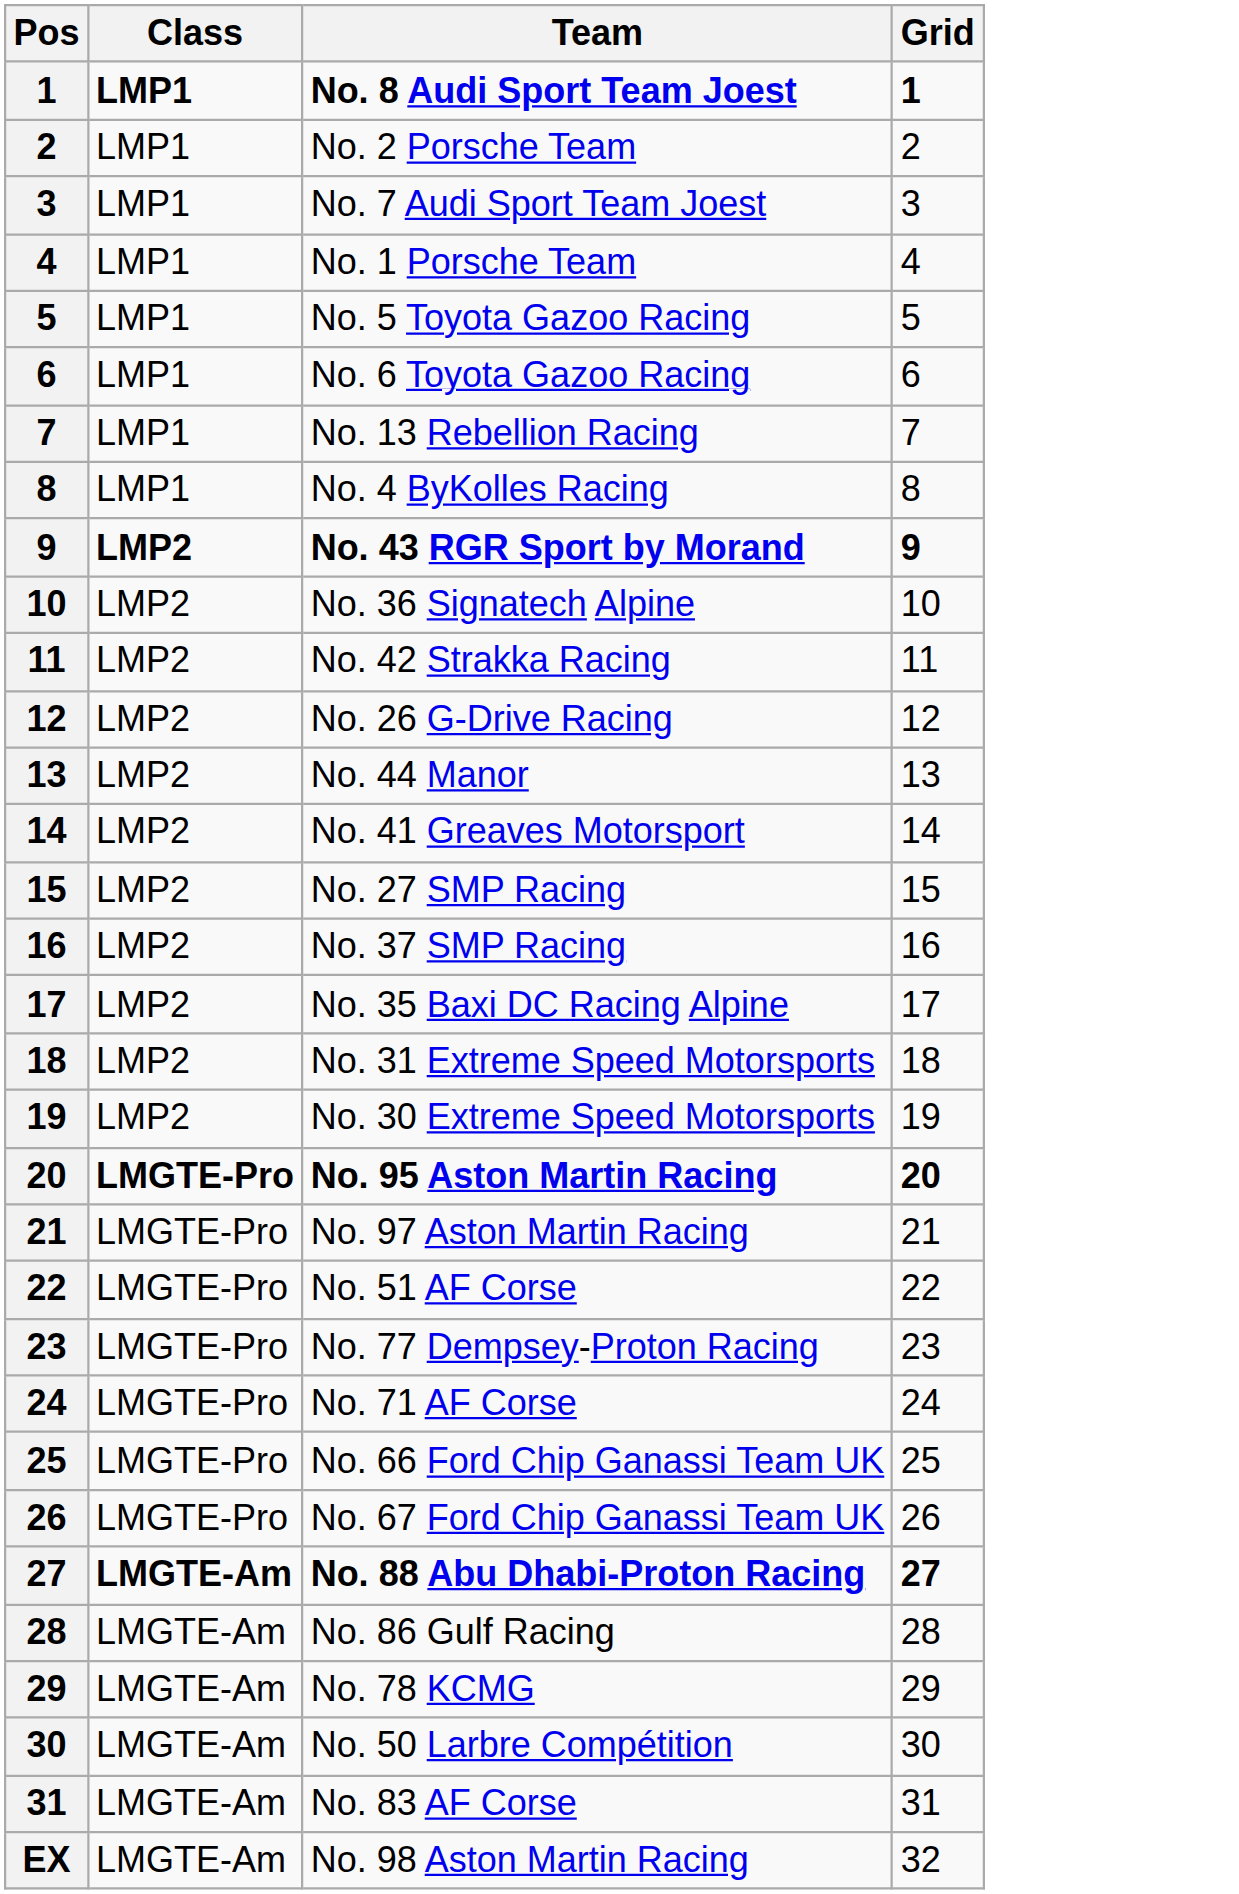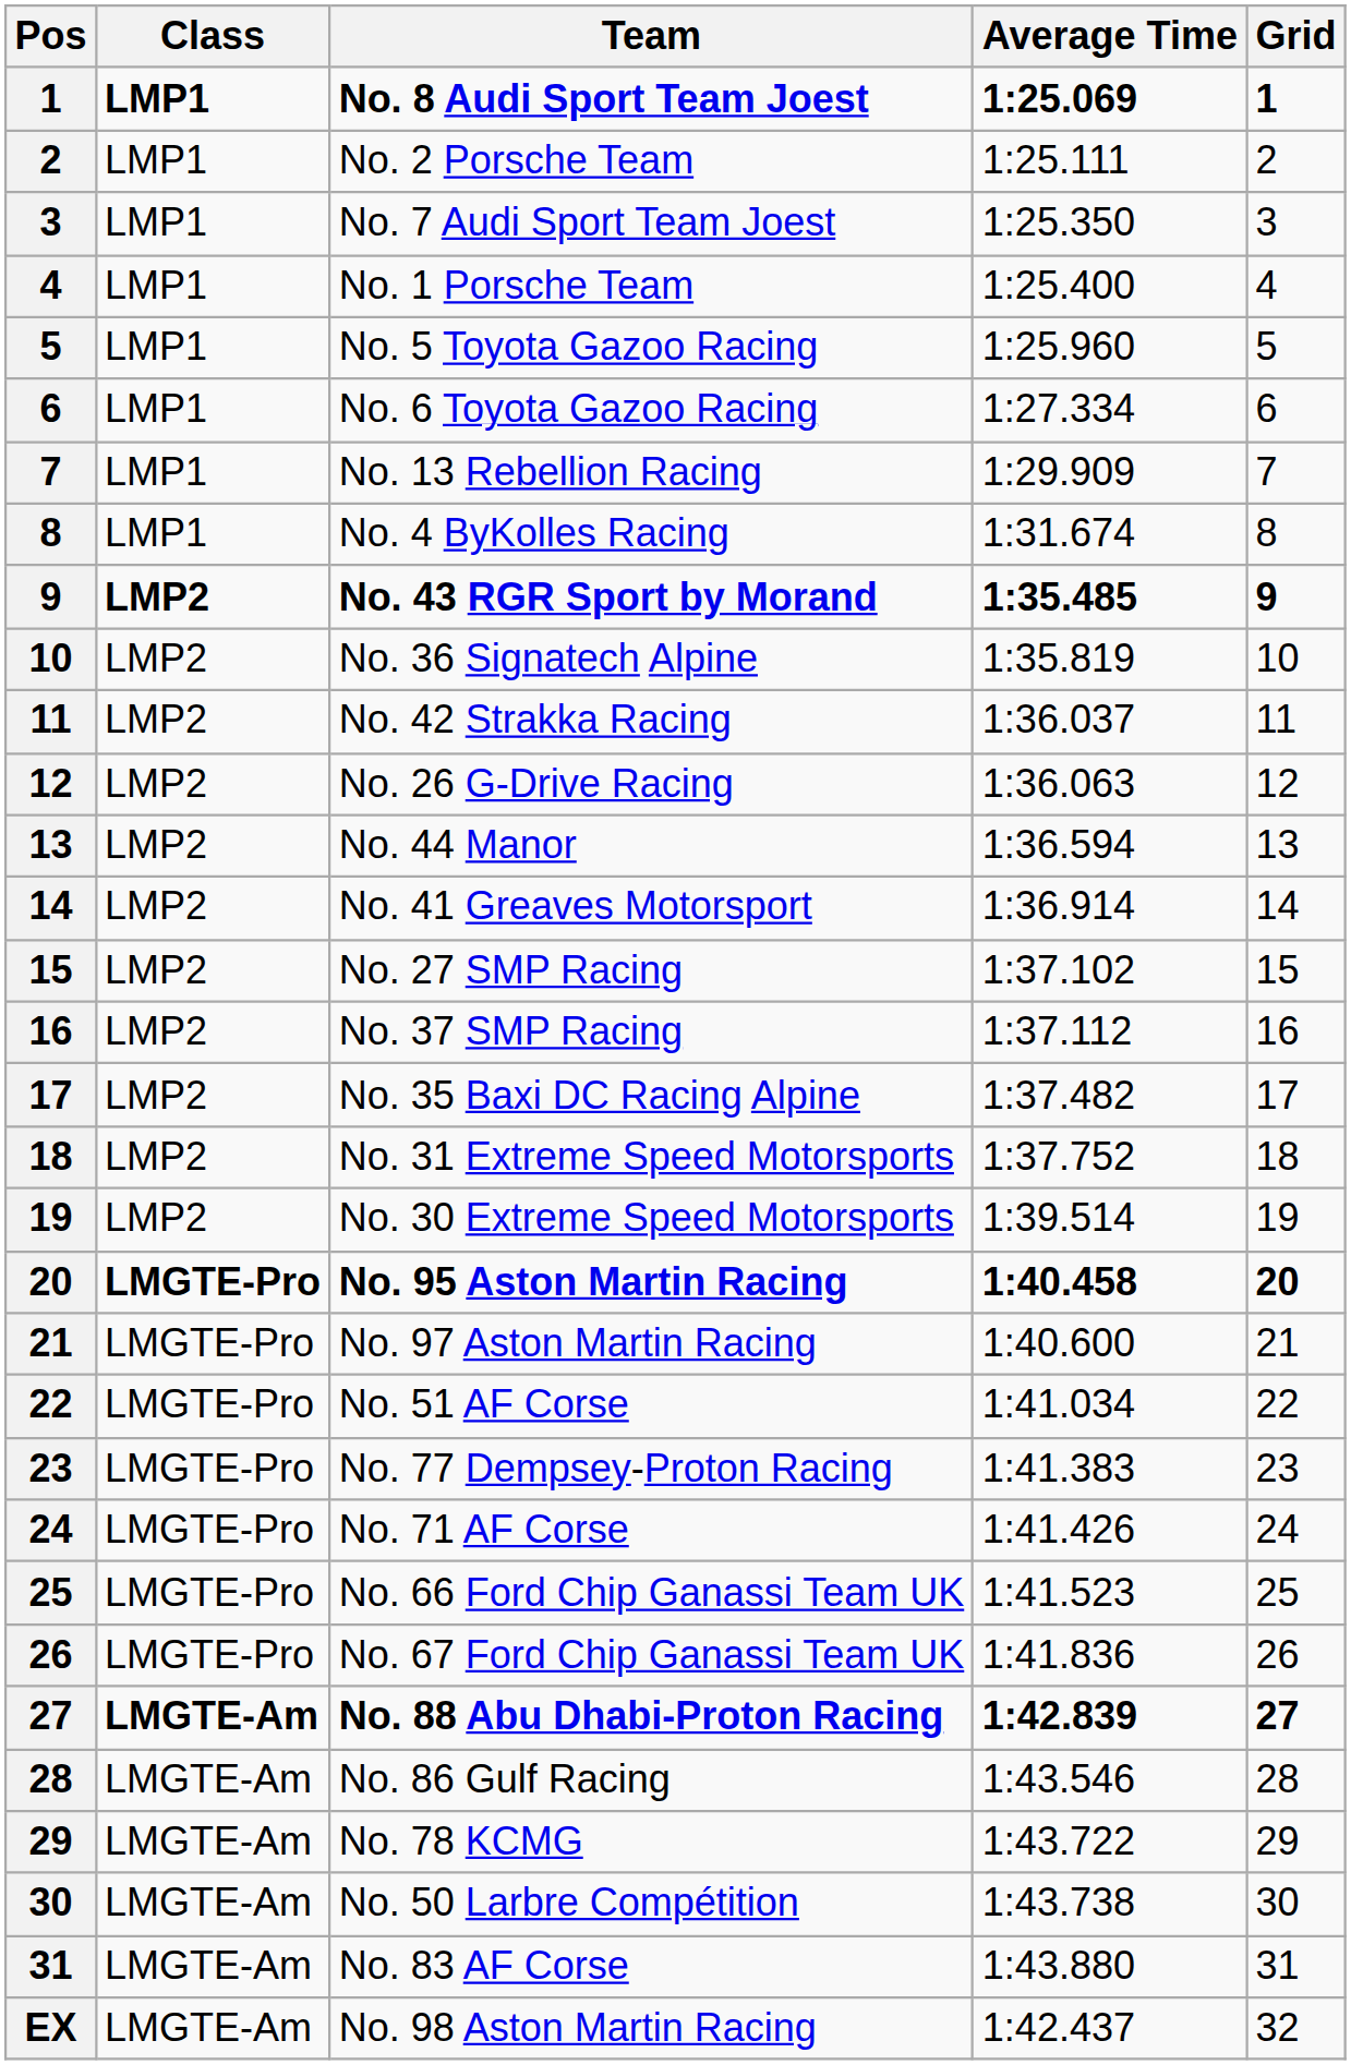+ column: Average Time | 1:25.069 | 1:25.111 | 1:25.350 | 1:25.400 | 1:25.960 | 1:27.334 | 1:29.909 | 1:31.674 | 1:35.485 | 1:35.819 | 1:36.037 | 1:36.063 | 1:36.594 | 1:36.914 | 1:37.102 | 1:37.112 | 1:37.482 | 1:37.752 | 1:39.514 | 1:40.458 | 1:40.600 | 1:41.034 | 1:41.383 | 1:41.426 | 1:41.523 | 1:41.836 | 1:42.839 | 1:43.546 | 1:43.722 | 1:43.738 | 1:43.880 | 1:42.437
